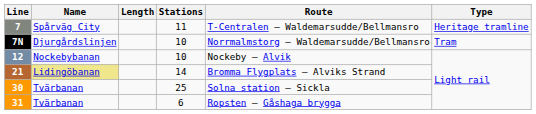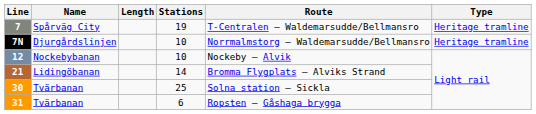7 | Stations: 11 -> 19
7N | Type: Tram -> Heritage tramline
21 | Name: khaki background -> no background
